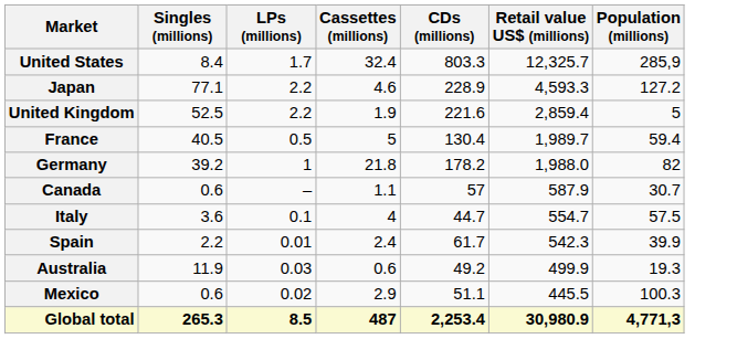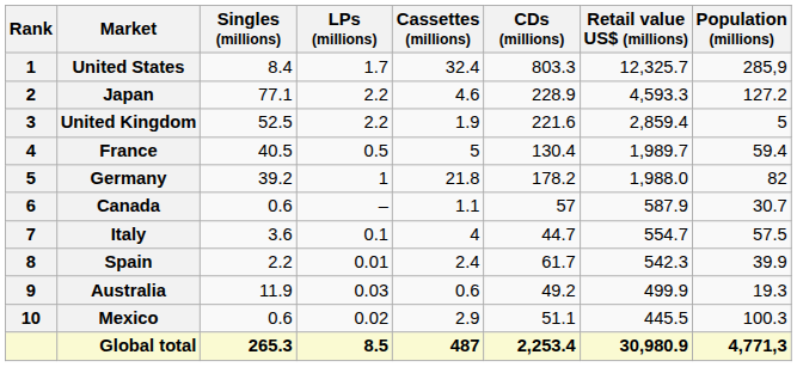+ column: Rank | 1 | 2 | 3 | 4 | 5 | 6 | 7 | 8 | 9 | 10
